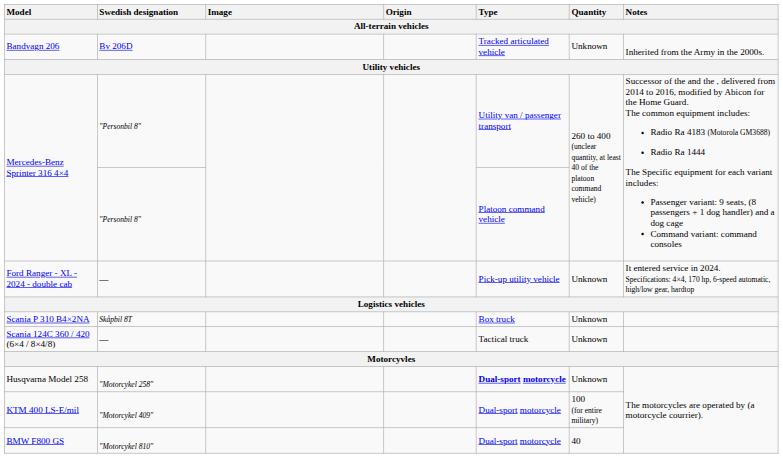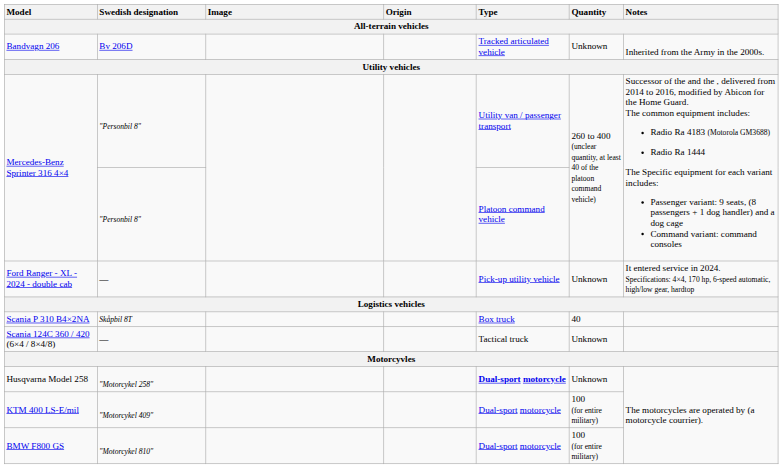Scania P 310 B4×2NA | Quantity: Unknown -> 40
BMW F800 GS | Quantity: 40 -> 100 (for entire military)
